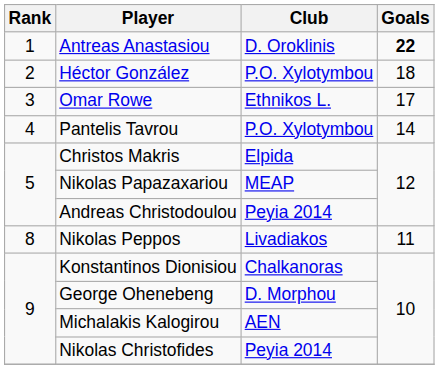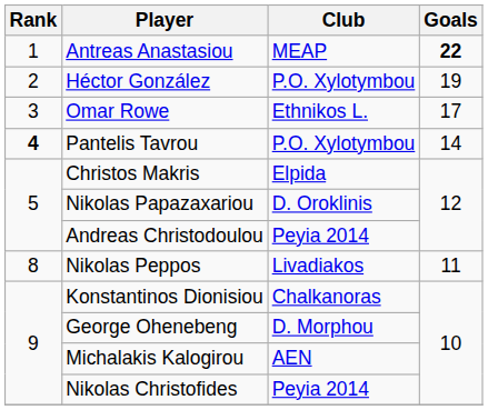Antreas Anastasiou | Club: D. Oroklinis -> MEAP
Héctor González | Goals: 18 -> 19
Pantelis Tavrou | Rank: normal -> bold
Nikolas Papazaxariou | Club: MEAP -> D. Oroklinis
